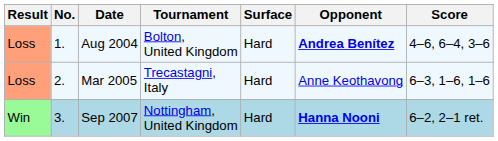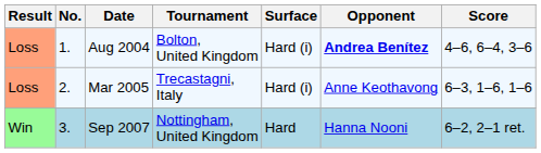Aug 2004 | Surface: Hard -> Hard (i)
Mar 2005 | Surface: Hard -> Hard (i)
Sep 2007 | Opponent: bold -> normal
